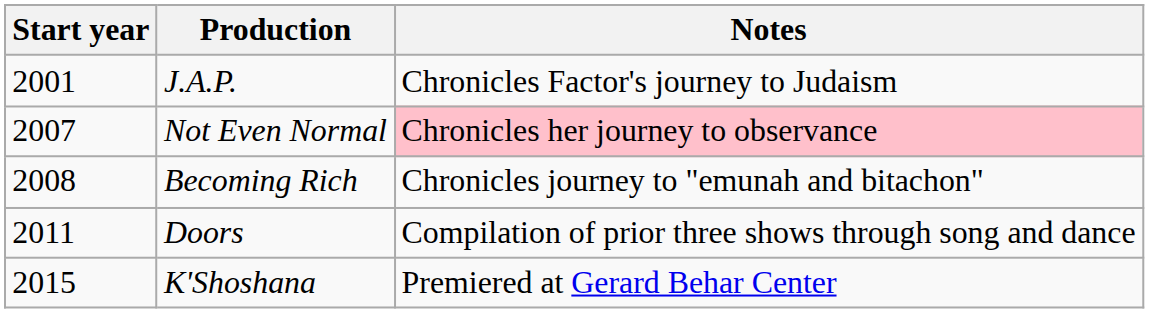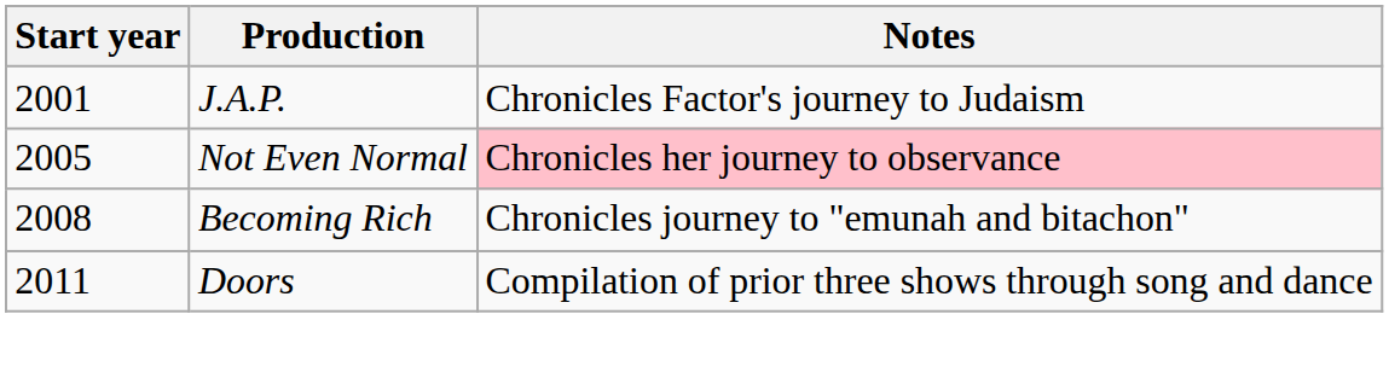Not Even Normal | Start year: 2007 -> 2005
- row: 2015 | K'Shoshana | Premiered at Gerard Behar Center
